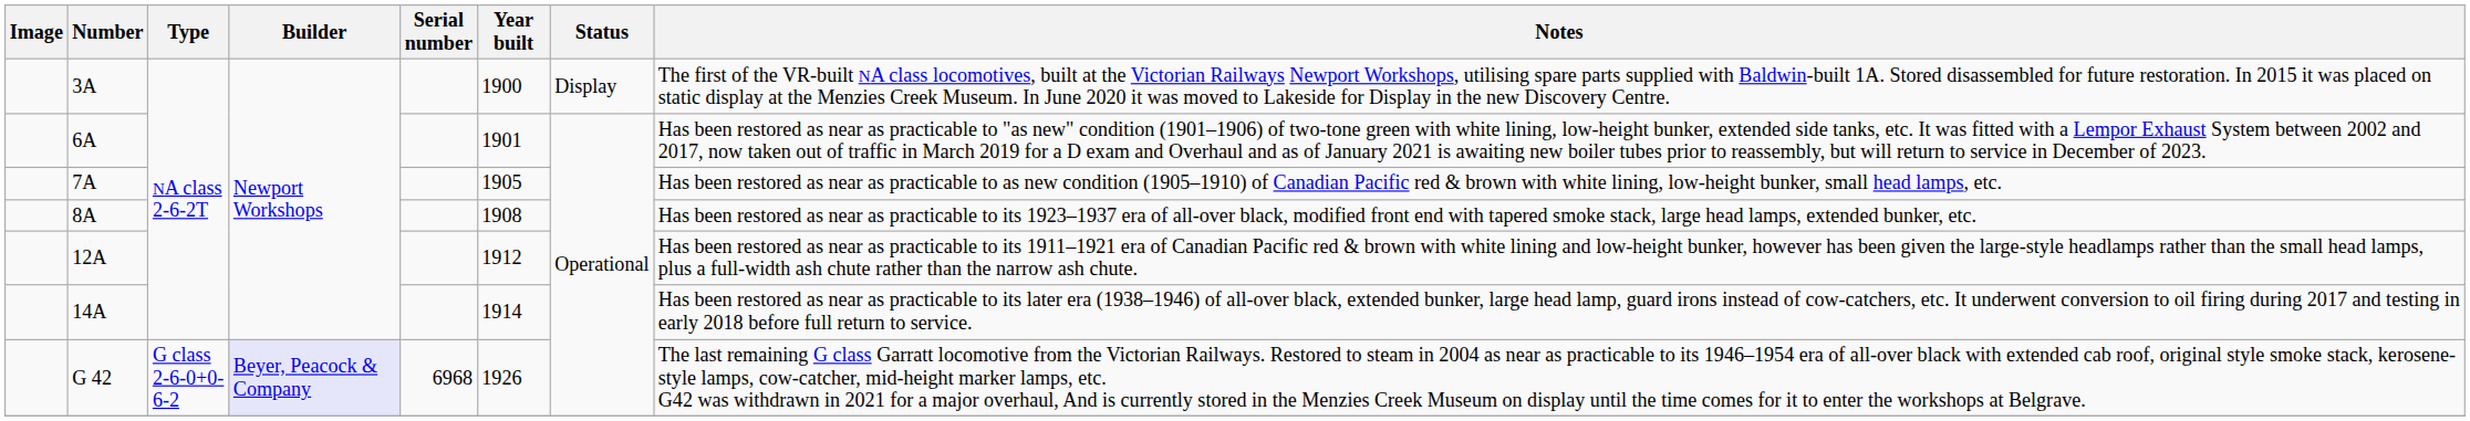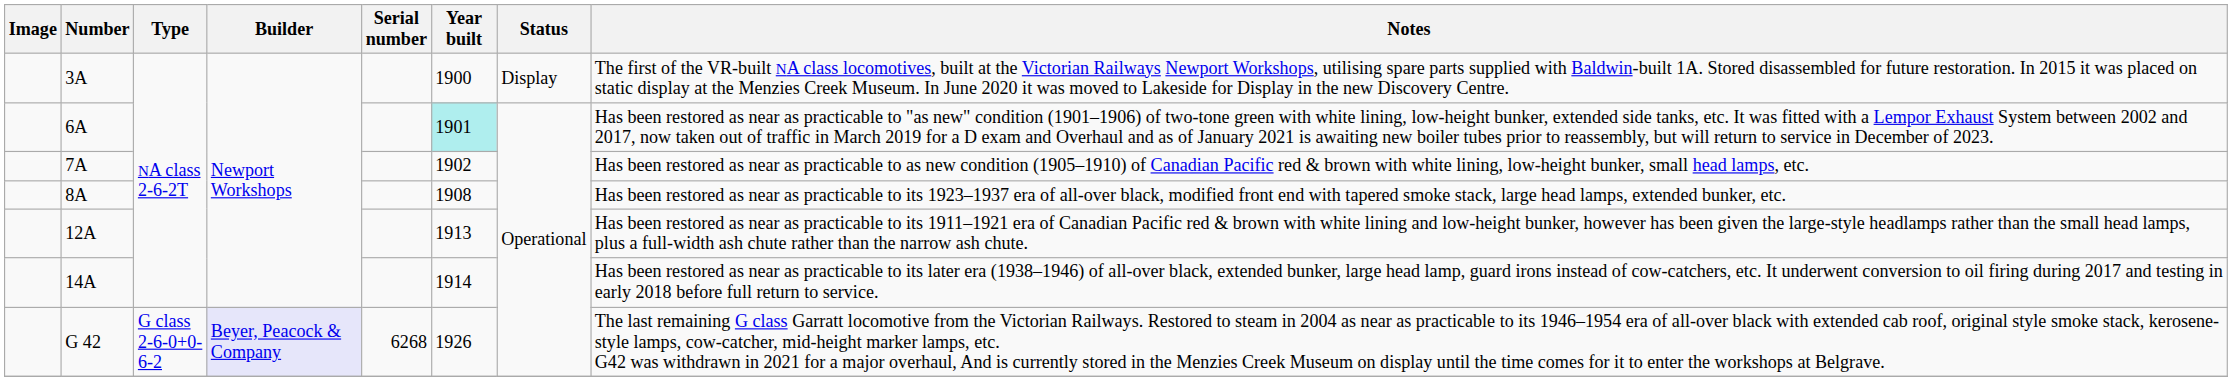6A | Year built: no background -> paleturquoise background
7A | Year built: 1905 -> 1902
12A | Year built: 1912 -> 1913
G 42 | Serial number: 6968 -> 6268
